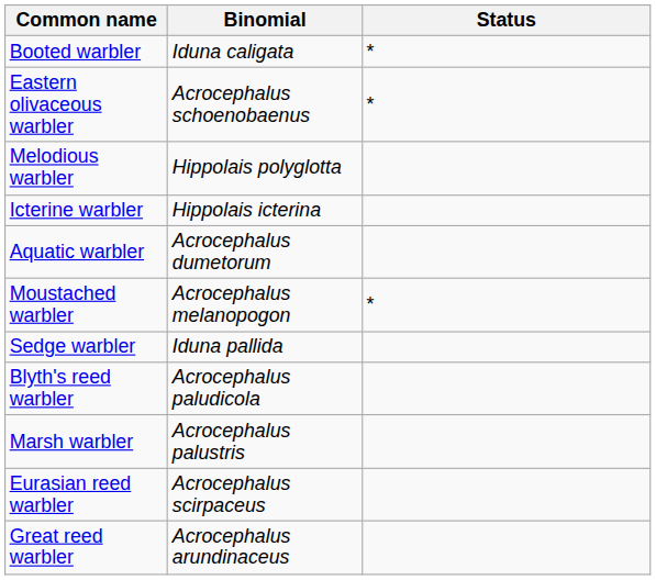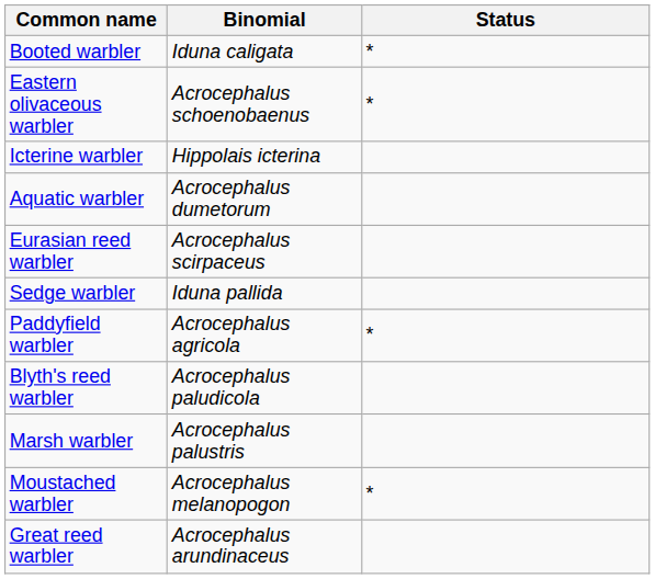- row: Melodious warbler | Hippolais polyglotta
rows swapped: Moustached warbler <-> Eurasian reed warbler
+ row: Paddyfield warbler | Acrocephalus agricola | *
